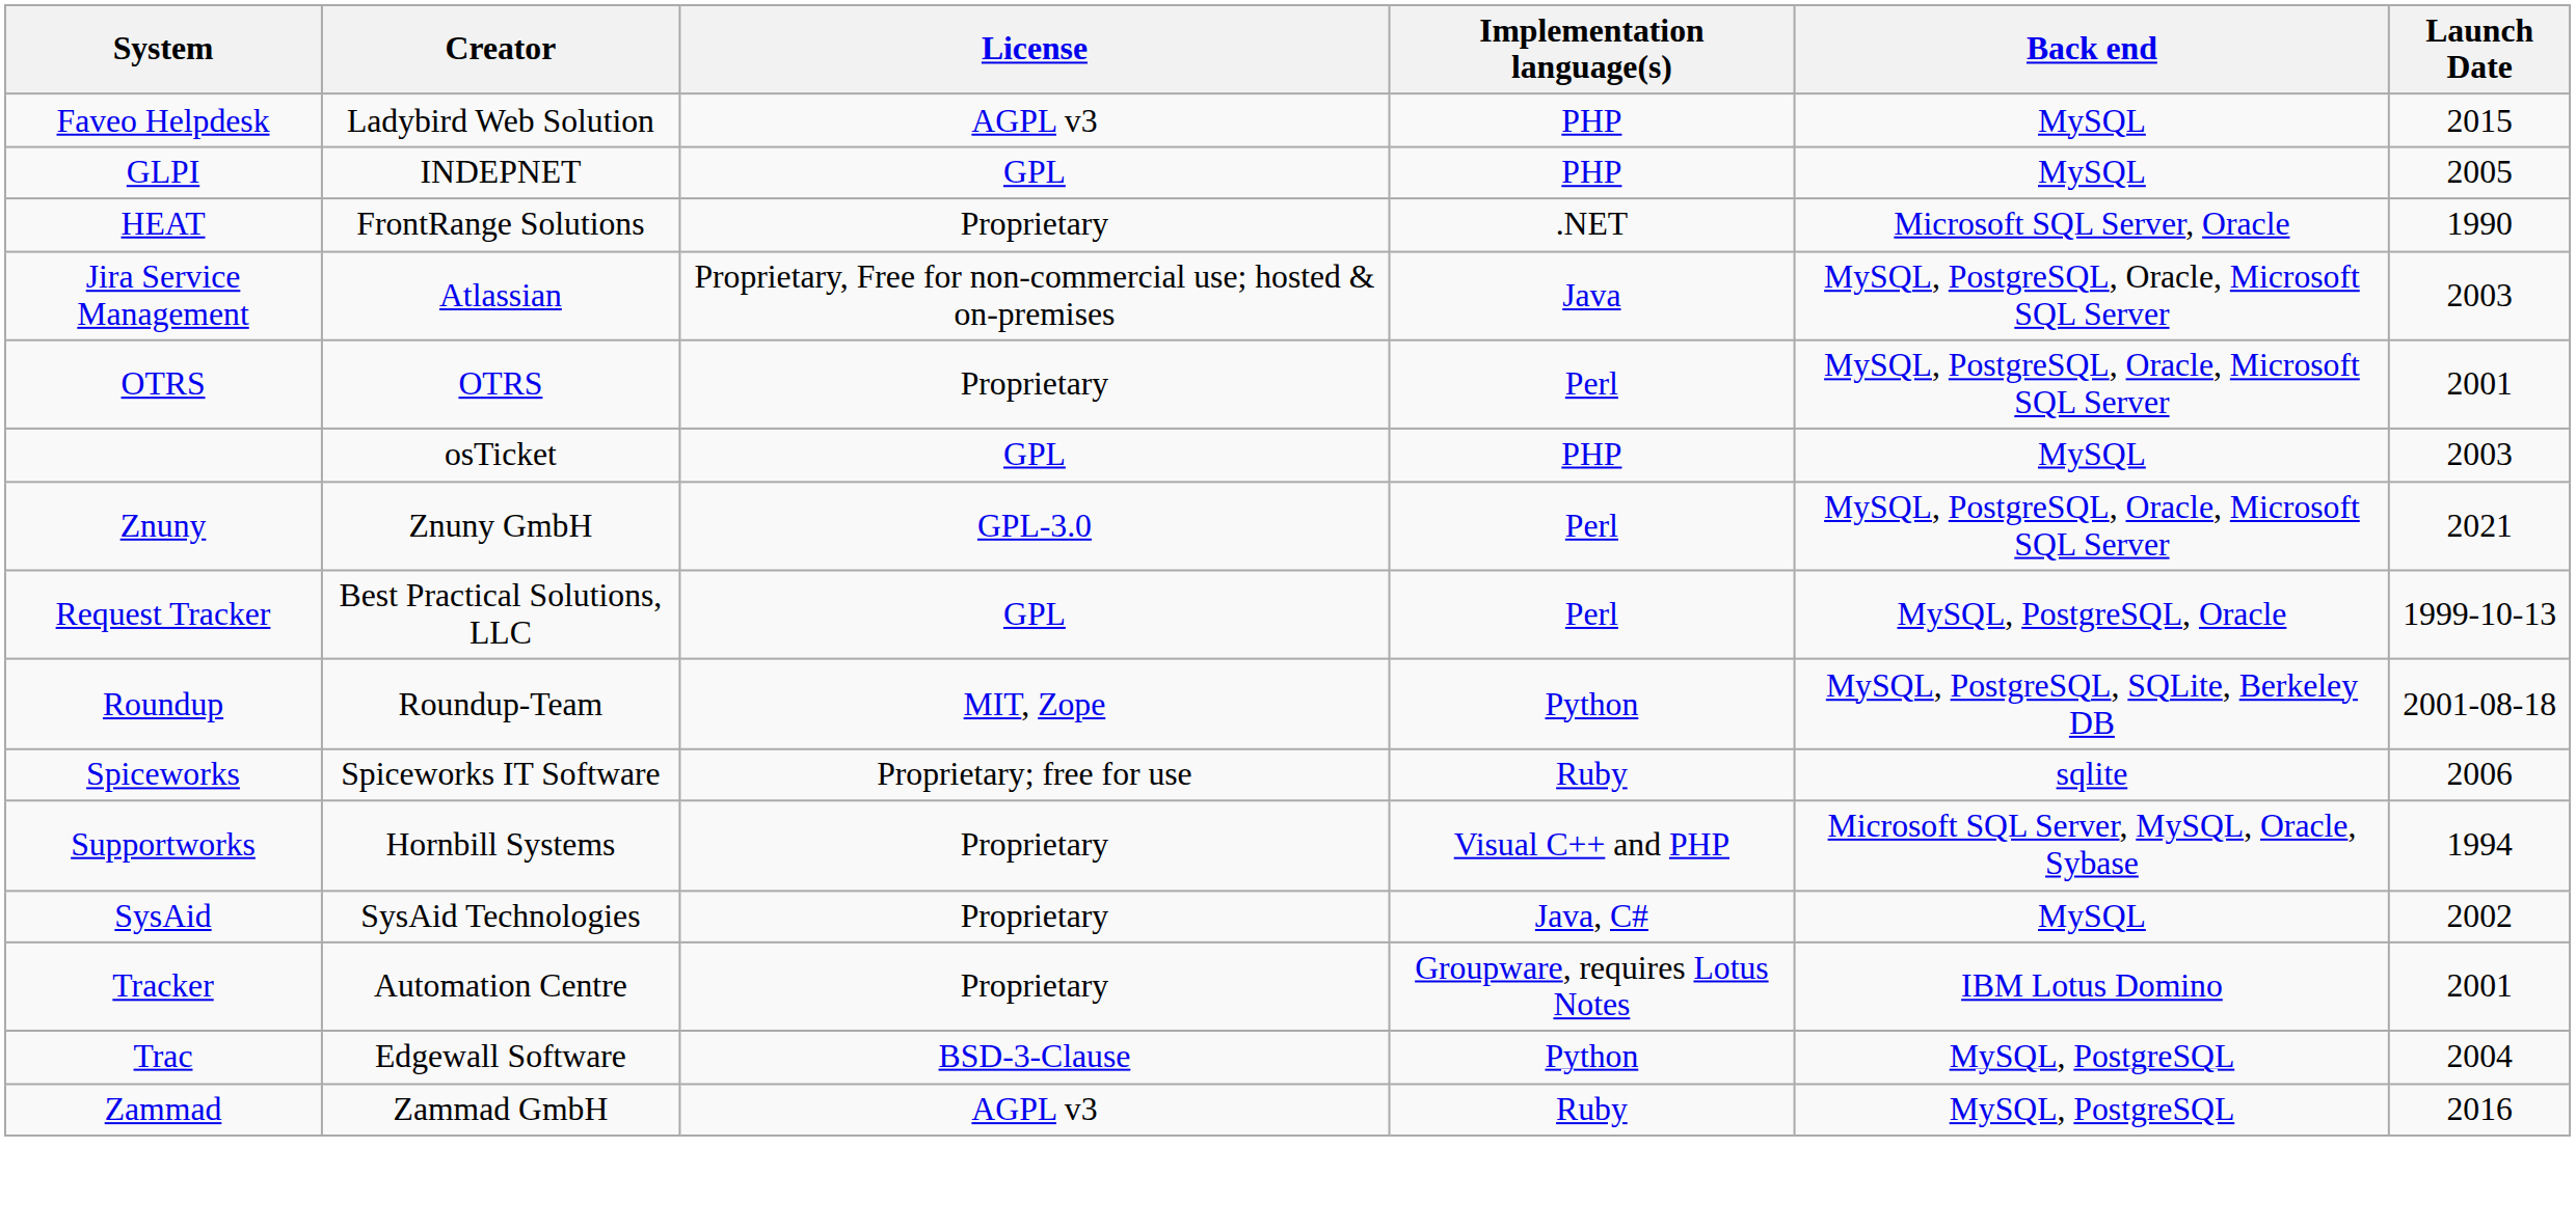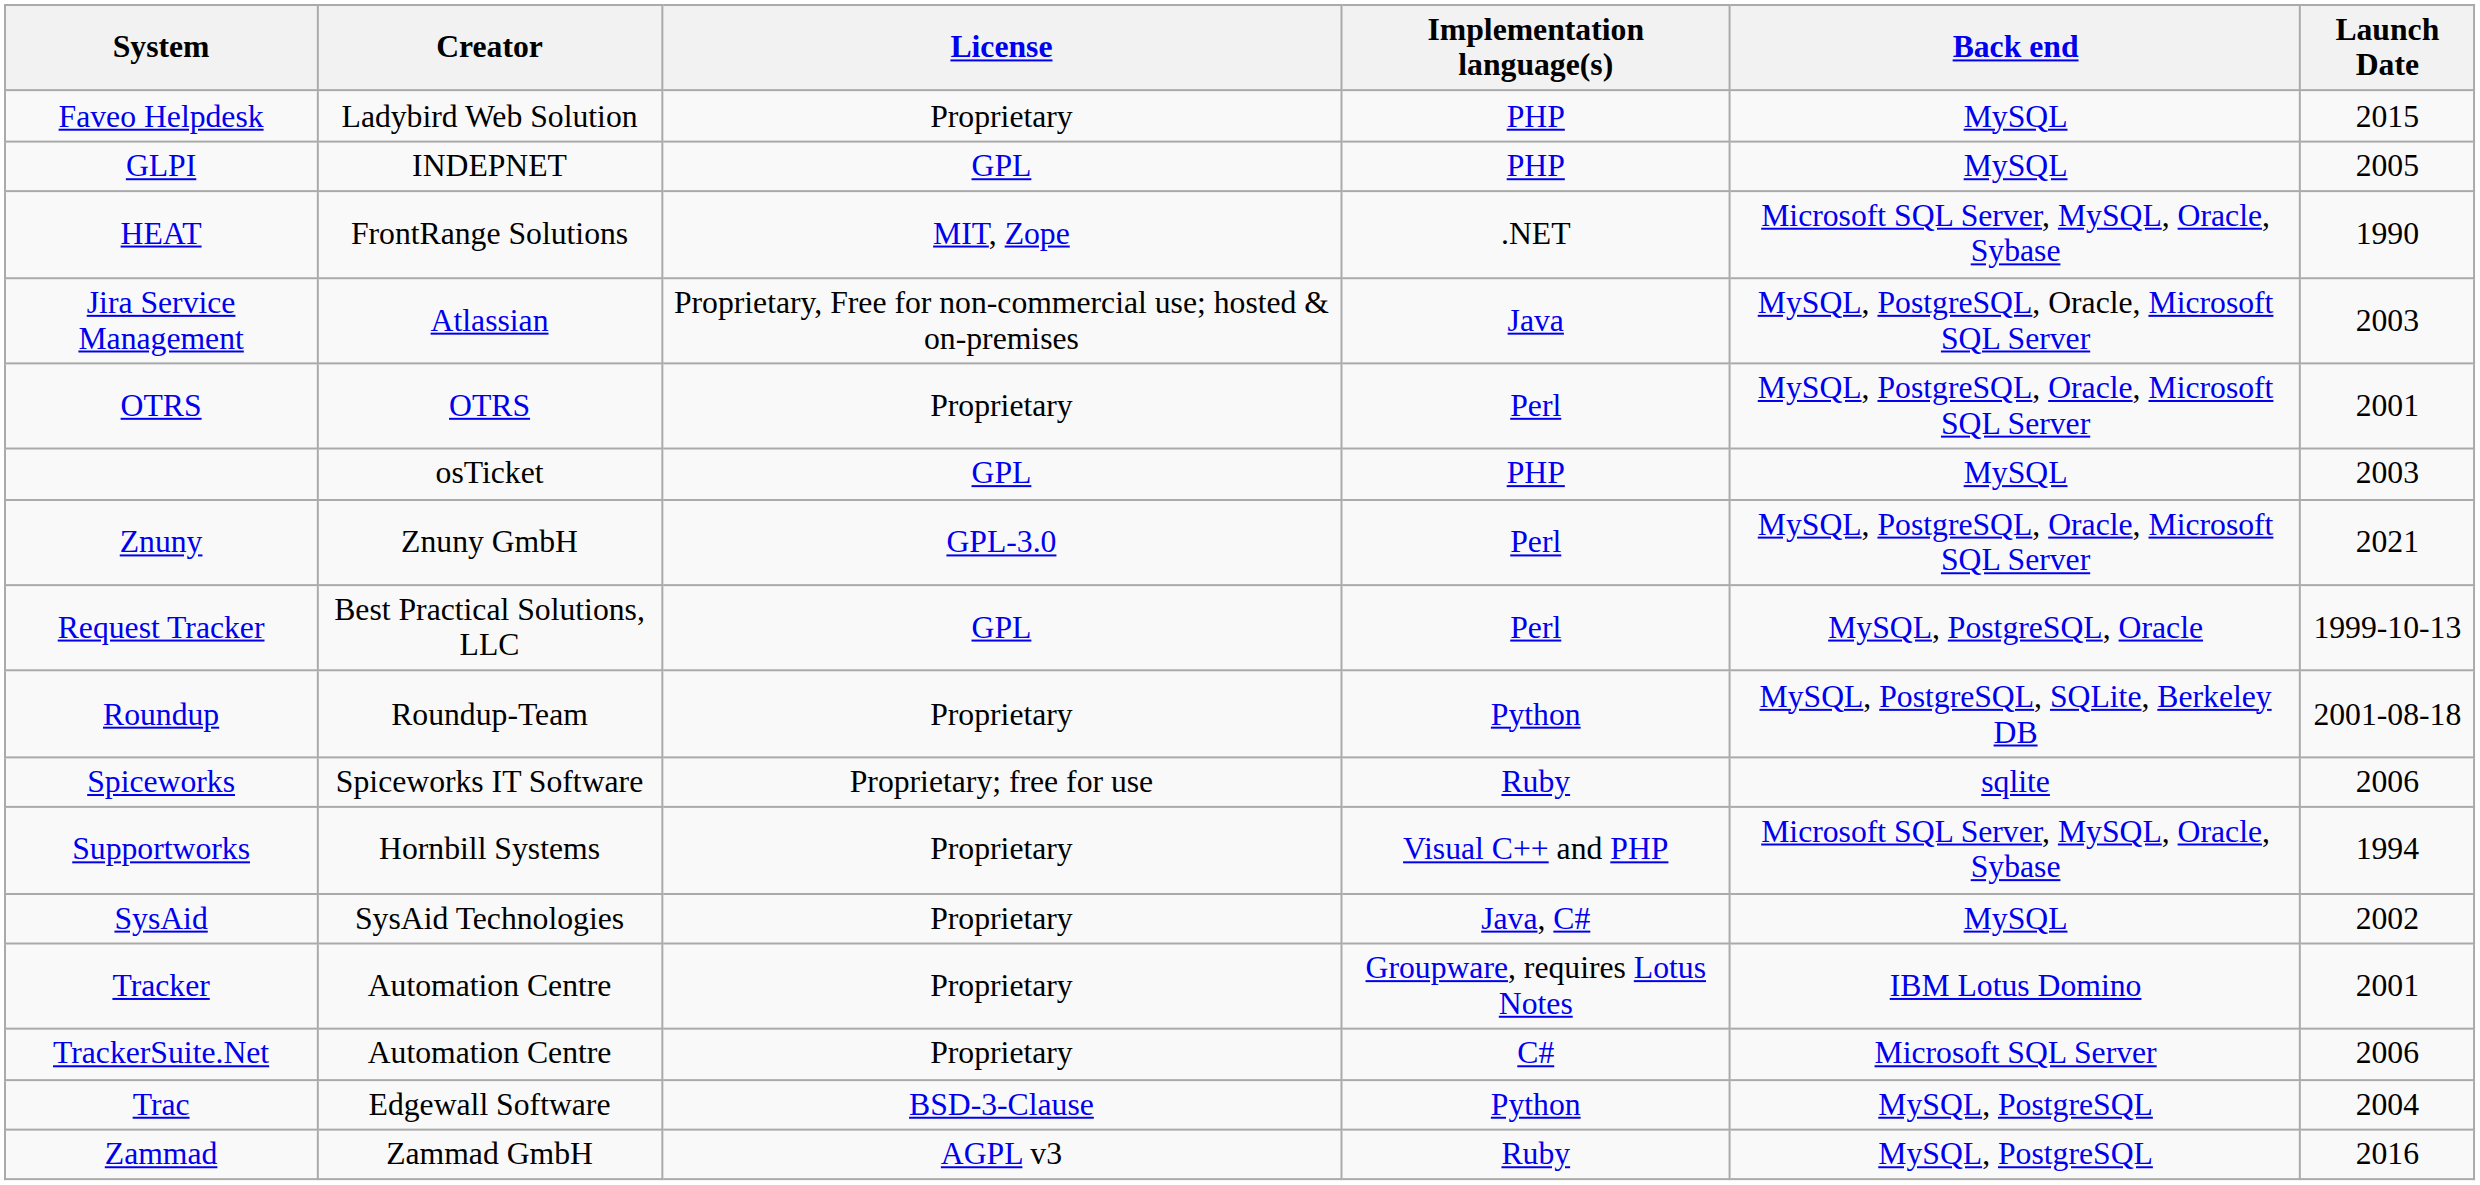Faveo Helpdesk | License: AGPL v3 -> Proprietary
HEAT | License: Proprietary -> MIT, Zope
HEAT | Back end: Microsoft SQL Server, Oracle -> Microsoft SQL Server, MySQL, Oracle, Sybase
Roundup | License: MIT, Zope -> Proprietary
+ row: TrackerSuite.Net | Automation Centre | Proprietary | C# | Microsoft SQL Server | 2006
